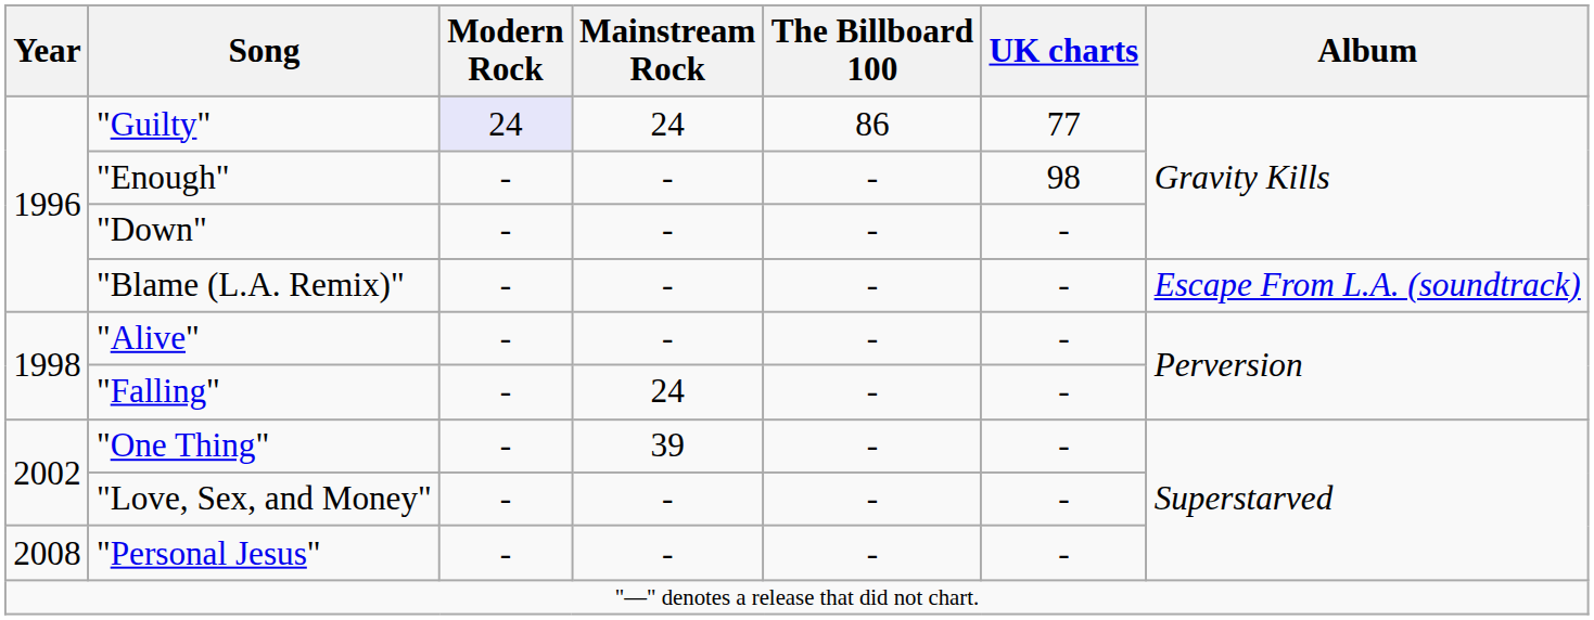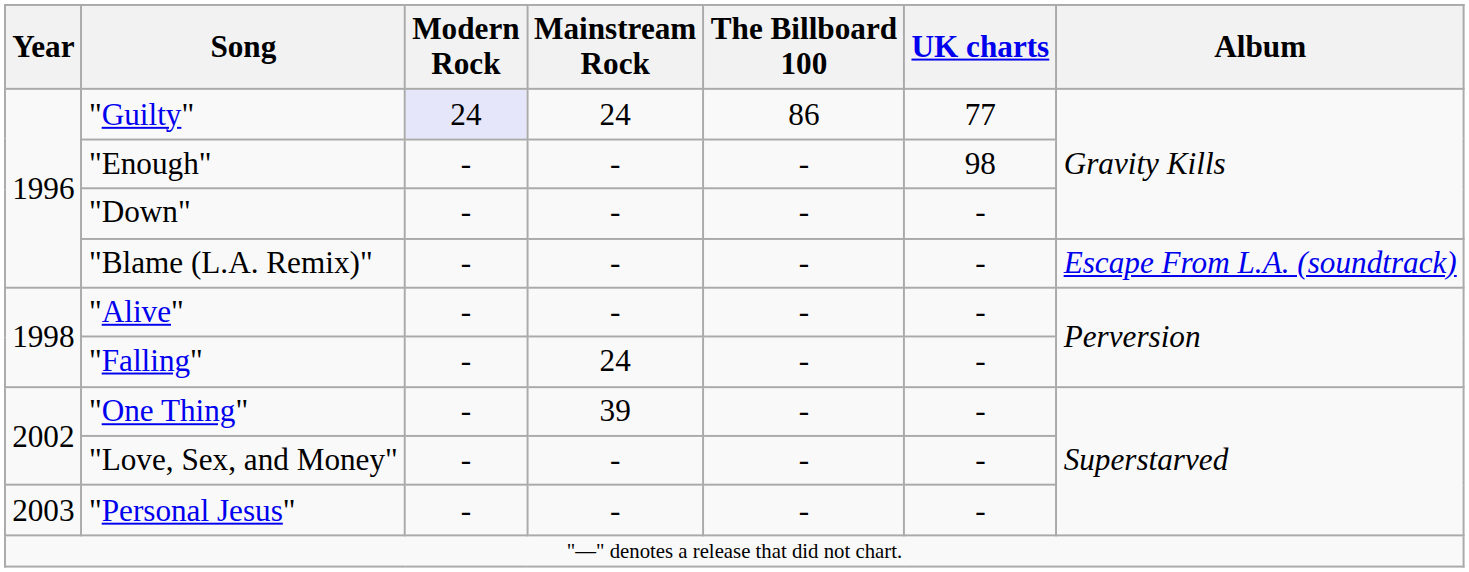"Personal Jesus" | Year: 2008 -> 2003
